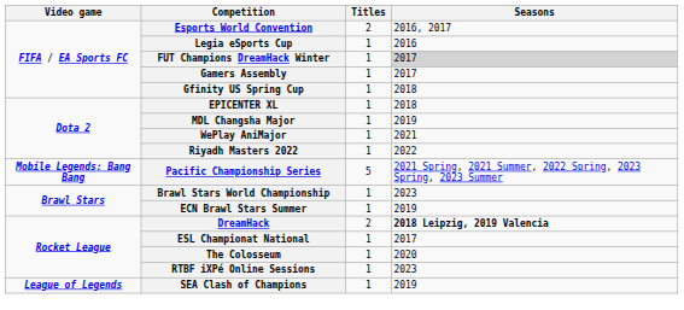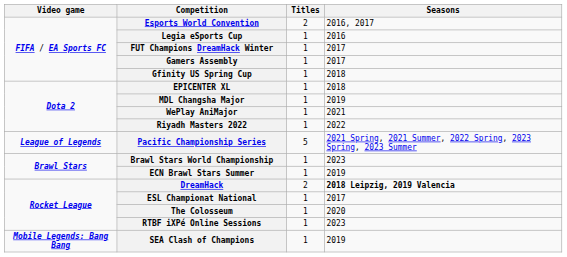FUT Champions DreamHack Winter | Seasons: lightgrey background -> no background
Pacific Championship Series | Video game: Mobile Legends: Bang Bang -> League of Legends
SEA Clash of Champions | Video game: League of Legends -> Mobile Legends: Bang Bang
